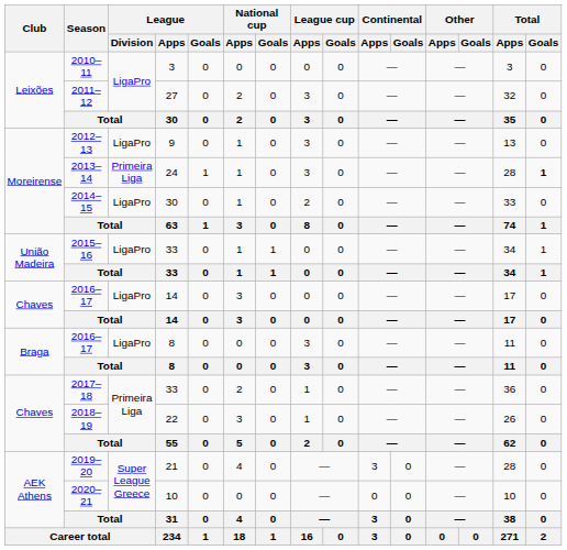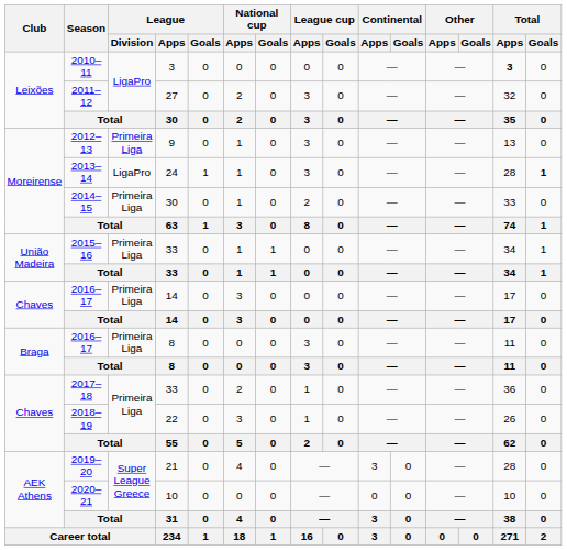2010–11 | Total / Apps: normal -> bold
2012–13 | League / Division: LigaPro -> Primeira Liga
2013–14 | League / Division: Primeira Liga -> LigaPro
2014–15 | League / Division: LigaPro -> Primeira Liga
2015–16 | League / Division: LigaPro -> Primeira Liga
2016–17 / 14 | League / Division: LigaPro -> Primeira Liga
2016–17 / 8 | League / Division: LigaPro -> Primeira Liga
